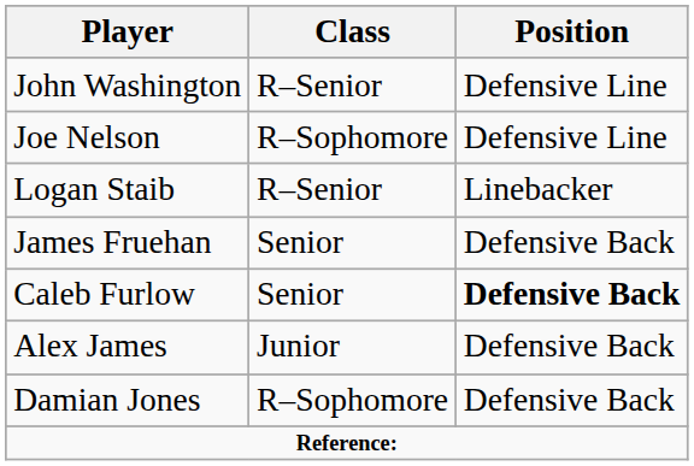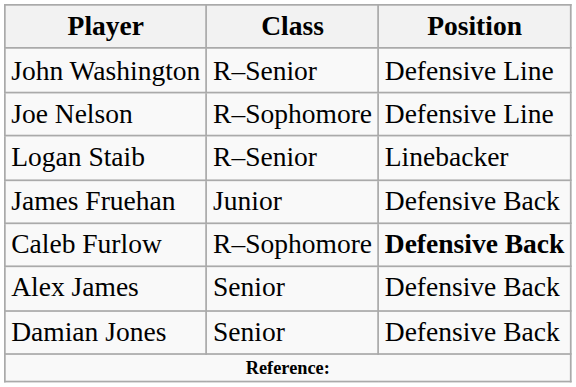James Fruehan | Class: Senior -> Junior
Caleb Furlow | Class: Senior -> R–Sophomore
Alex James | Class: Junior -> Senior
Damian Jones | Class: R–Sophomore -> Senior
